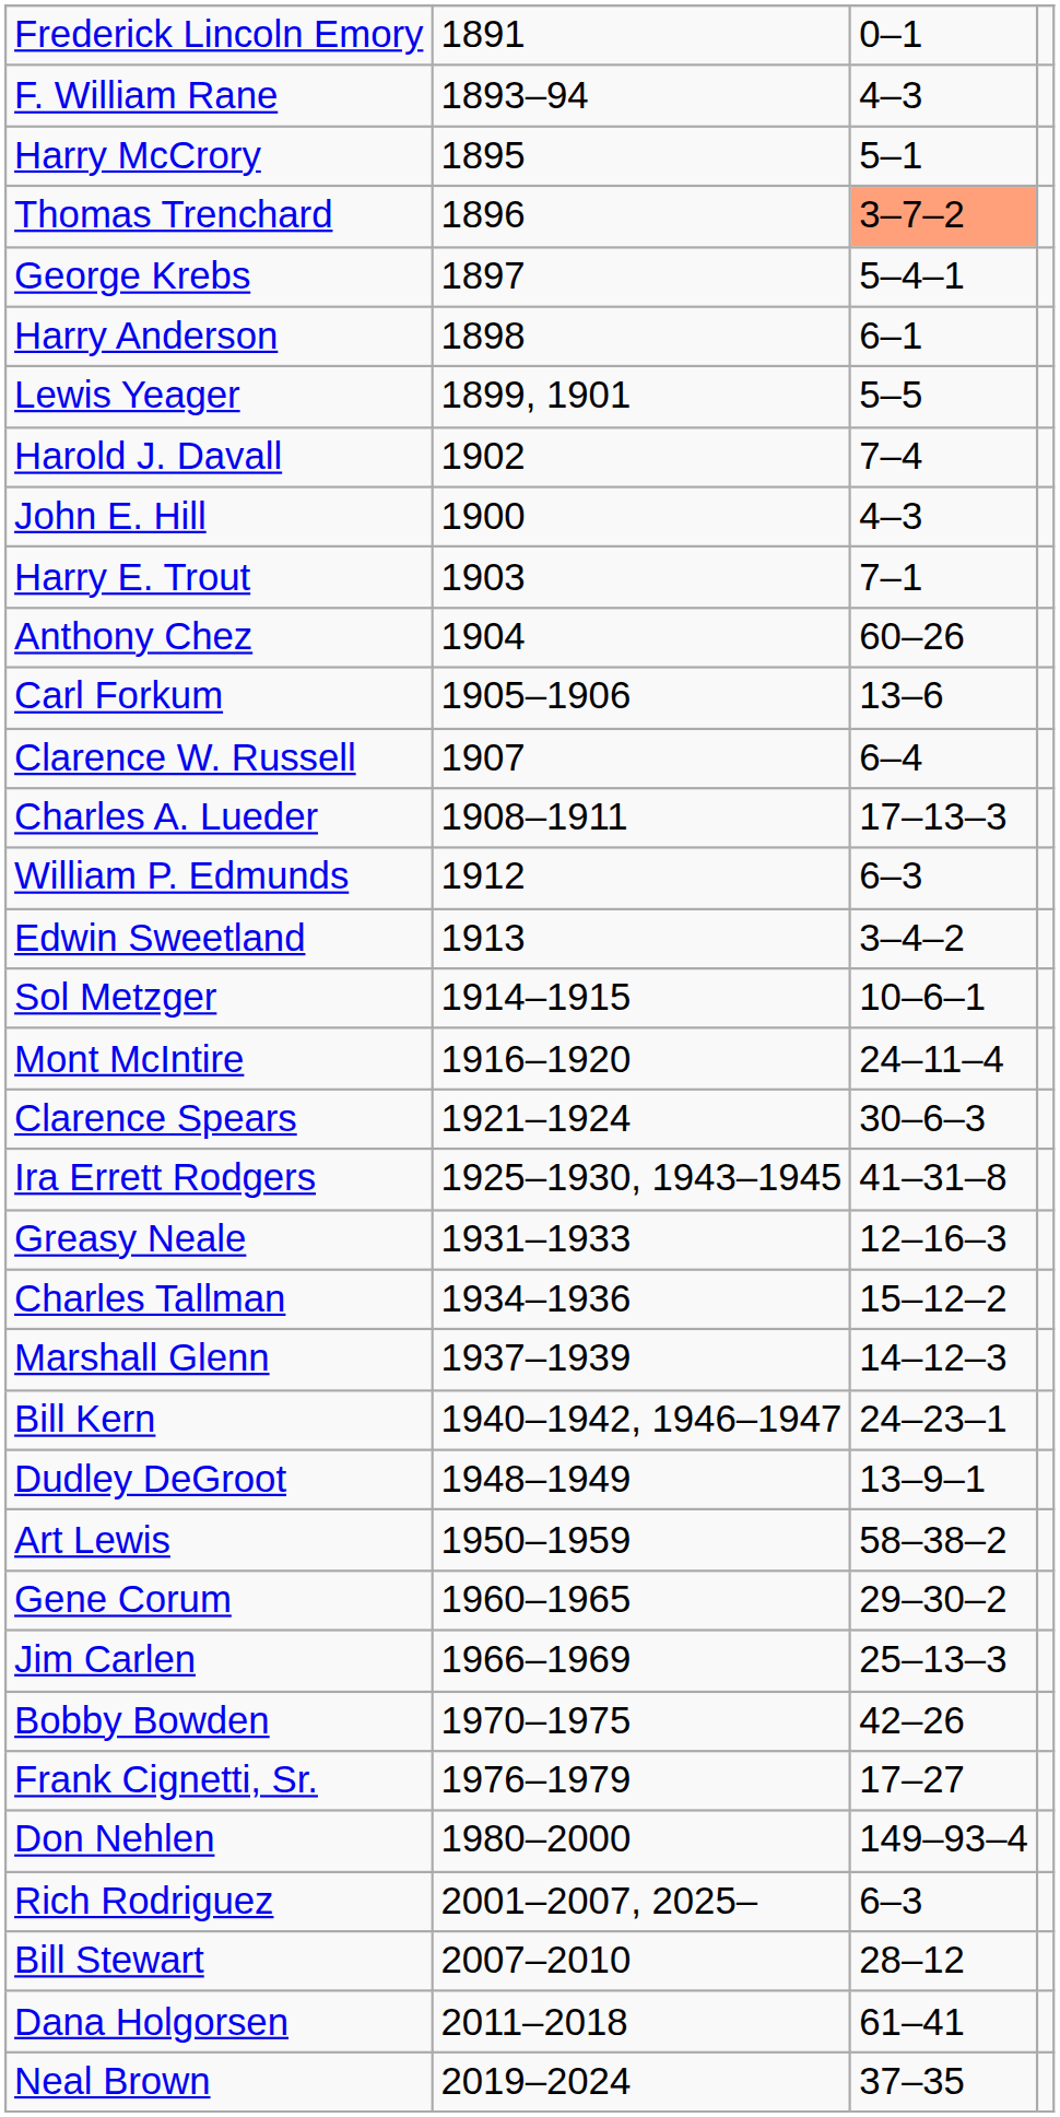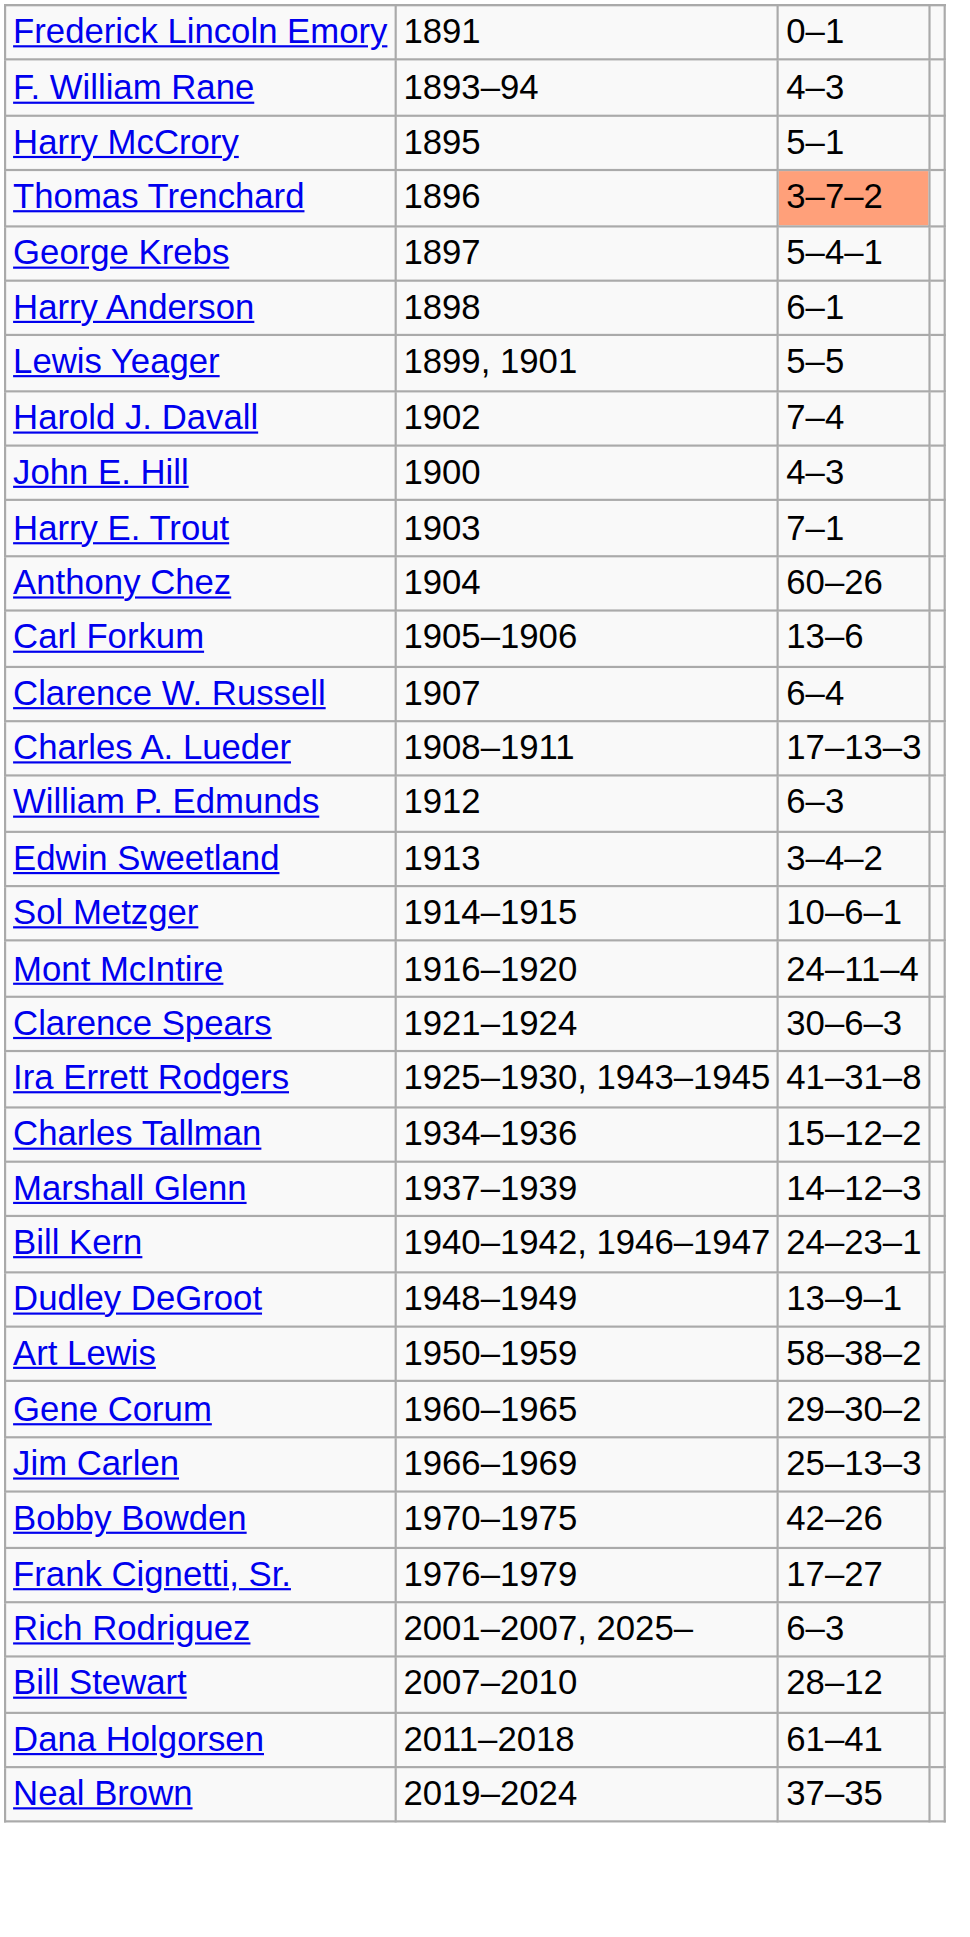- row: Greasy Neale | 1931–1933 | 12–16–3
- row: Don Nehlen | 1980–2000 | 149–93–4
